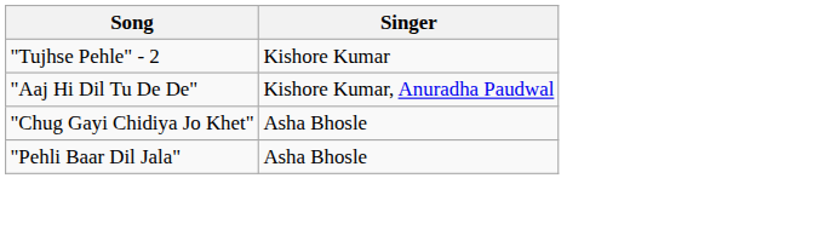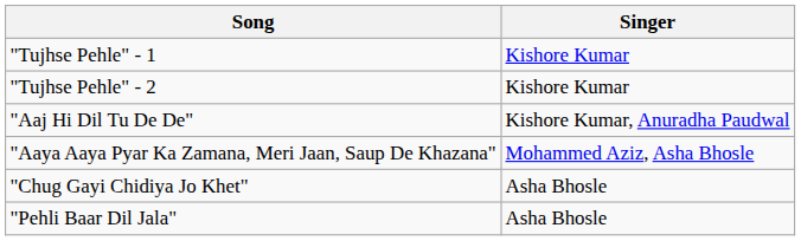+ row: "Tujhse Pehle" - 1 | Kishore Kumar
+ row: "Aaya Aaya Pyar Ka Zamana, Meri Jaan, Saup De Khazana" | Mohammed Aziz, Asha Bhosle
